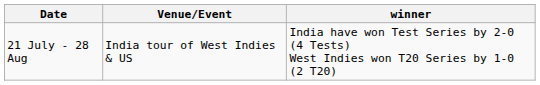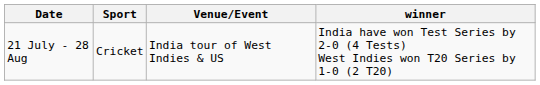+ column: Sport | Cricket
